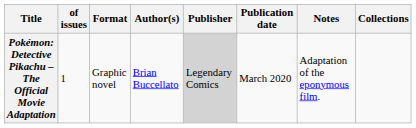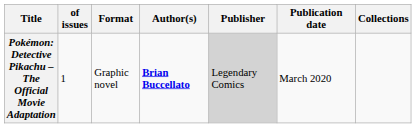- column: Notes | Adaptation of the eponymous film.
Pokémon: Detective Pikachu – The Official Movie Adaptation | Author(s): normal -> bold
